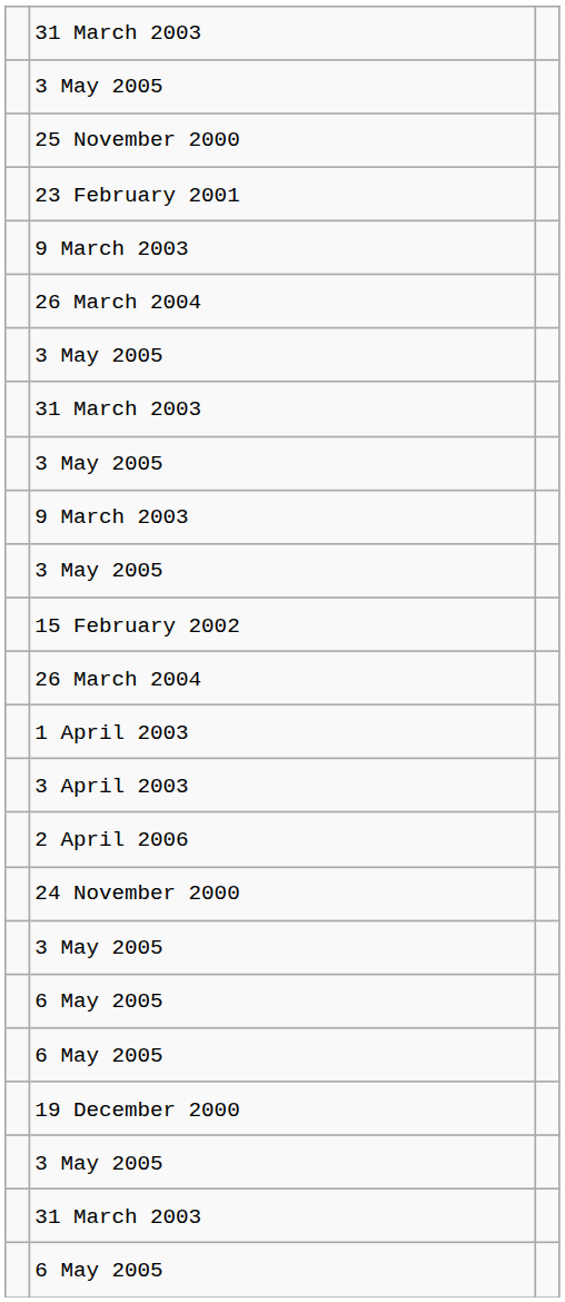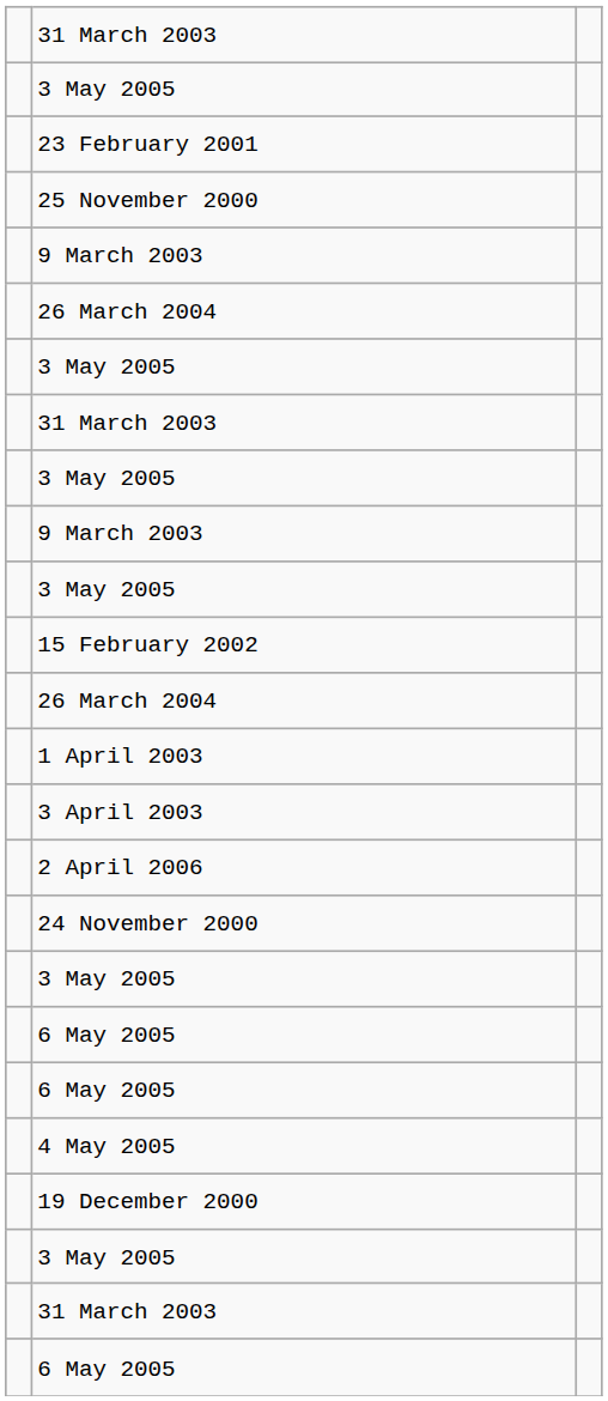rows swapped: 23 February 2001 <-> 25 November 2000
+ row: 4 May 2005
